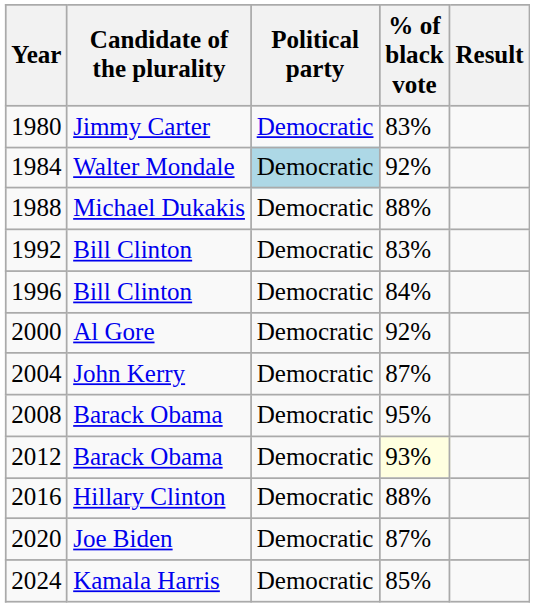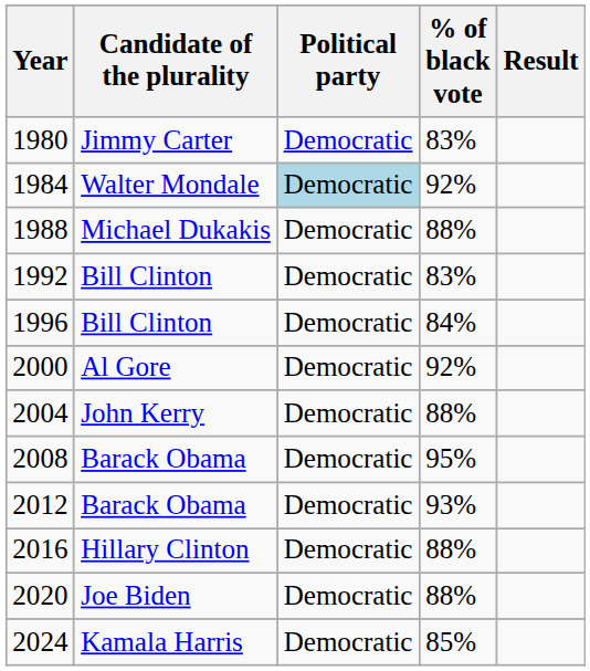2004 | % of black vote: 87% -> 88%
2012 | % of black vote: lightyellow background -> no background
2020 | % of black vote: 87% -> 88%
